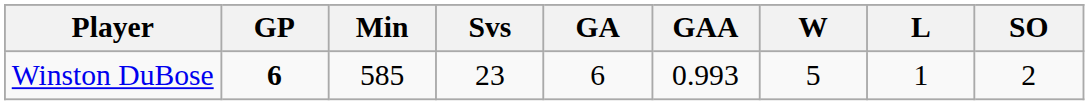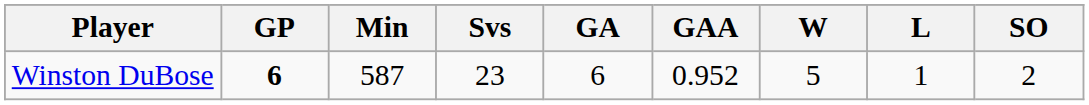Winston DuBose | Min: 585 -> 587
Winston DuBose | GAA: 0.993 -> 0.952
